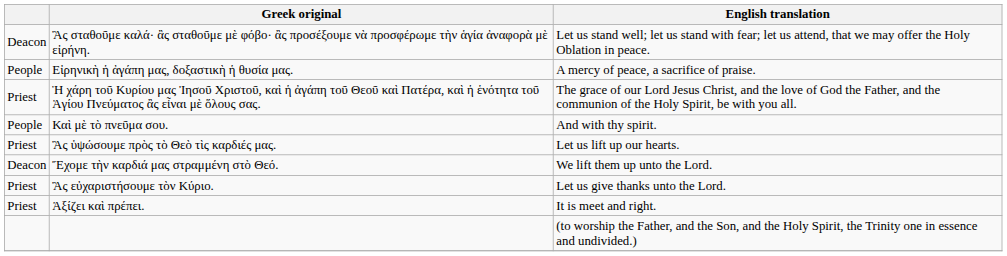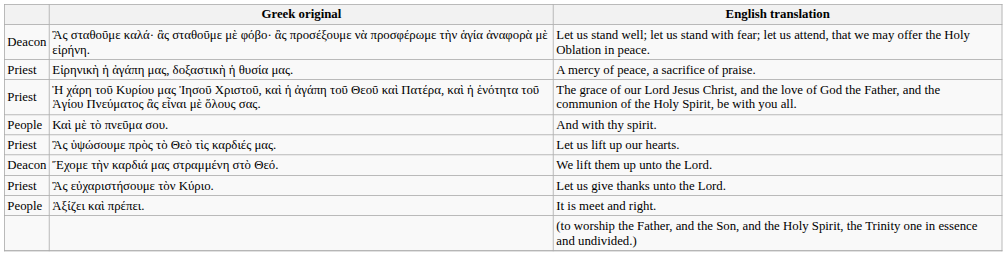Εἰρηνικὴ ἡ ἀγάπη μας, δοξαστικὴ ἡ θυσία μας. | column 1: People -> Priest
Ἀξίζει καὶ πρέπει. | column 1: Priest -> People
